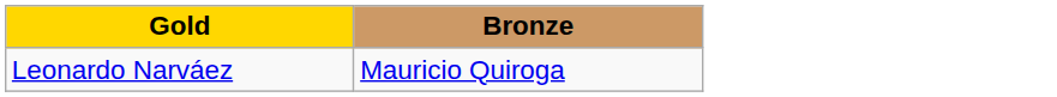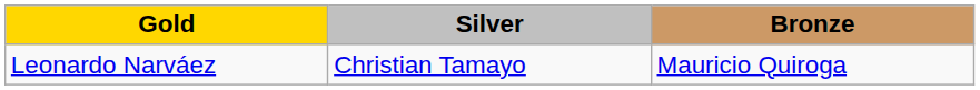+ column: Silver | Christian Tamayo
